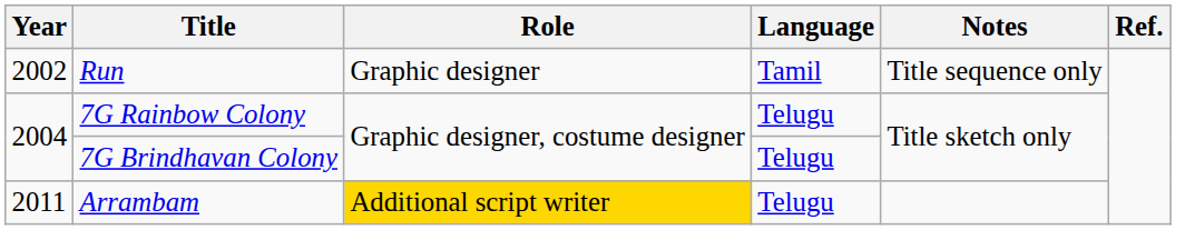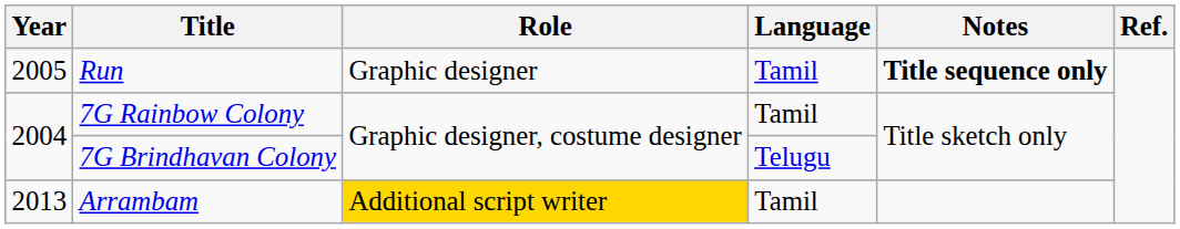Run | Year: 2002 -> 2005
Run | Notes: normal -> bold
7G Rainbow Colony | Language: Telugu -> Tamil
Arrambam | Year: 2011 -> 2013
Arrambam | Language: Telugu -> Tamil
